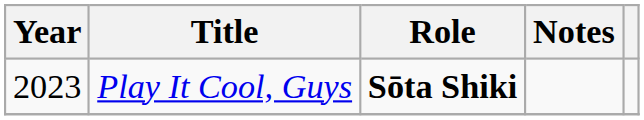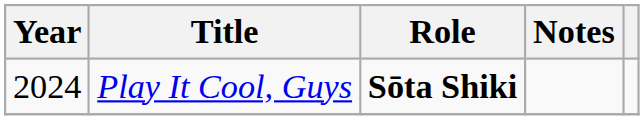Play It Cool, Guys | Year: 2023 -> 2024
